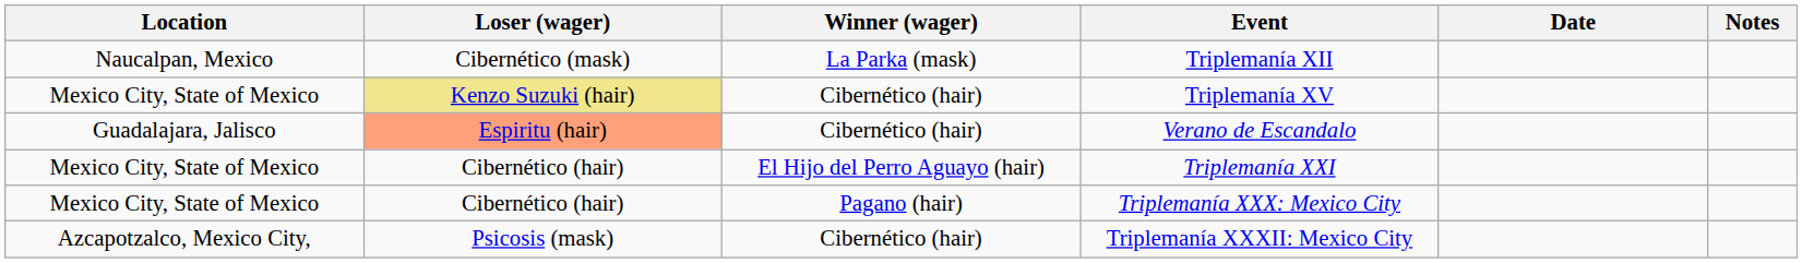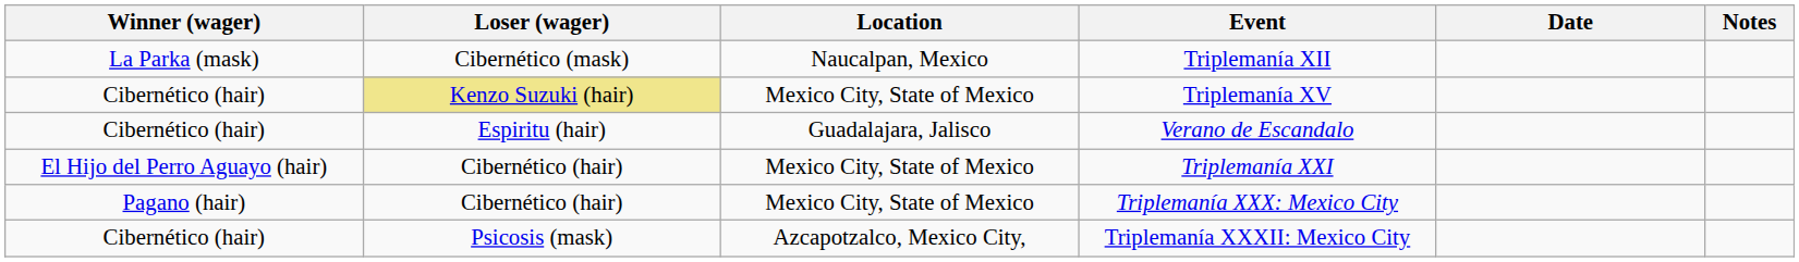columns swapped: Winner (wager) <-> Location
Verano de Escandalo | Loser (wager): lightsalmon background -> no background
